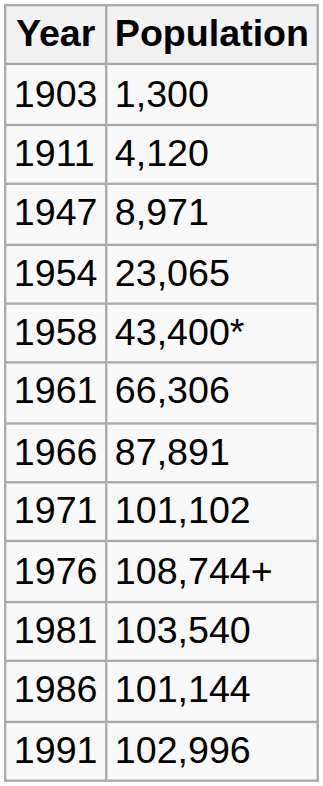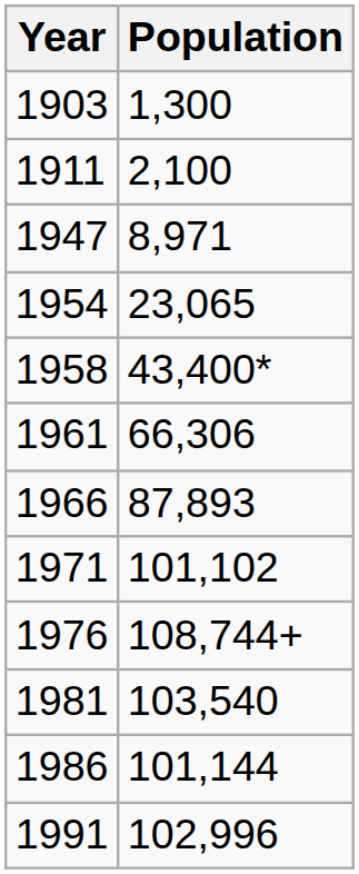1911 | Population: 4,120 -> 2,100
1966 | Population: 87,891 -> 87,893
